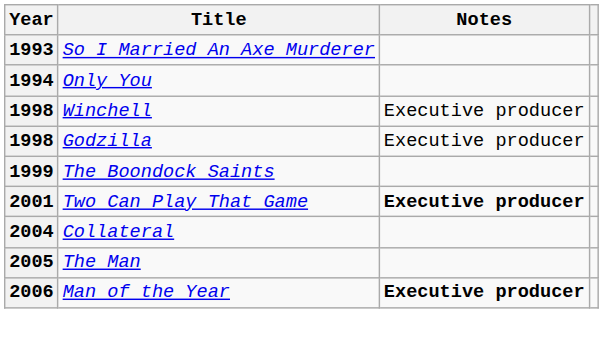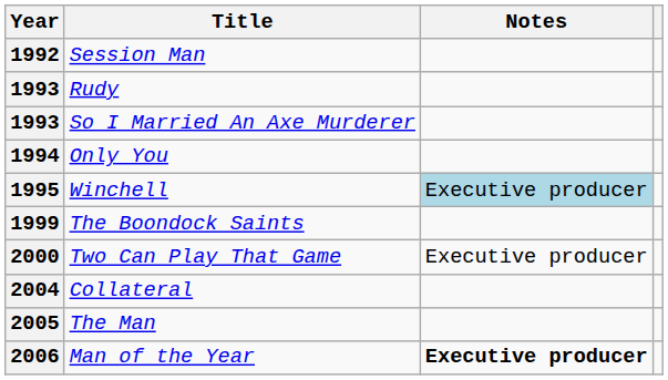+ row: 1992 | Session Man
+ row: 1993 | Rudy
Winchell | Year: 1998 -> 1995
Winchell | Notes: no background -> lightblue background
- row: 1998 | Godzilla | Executive producer
Two Can Play That Game | Year: 2001 -> 2000
Two Can Play That Game | Notes: bold -> normal
